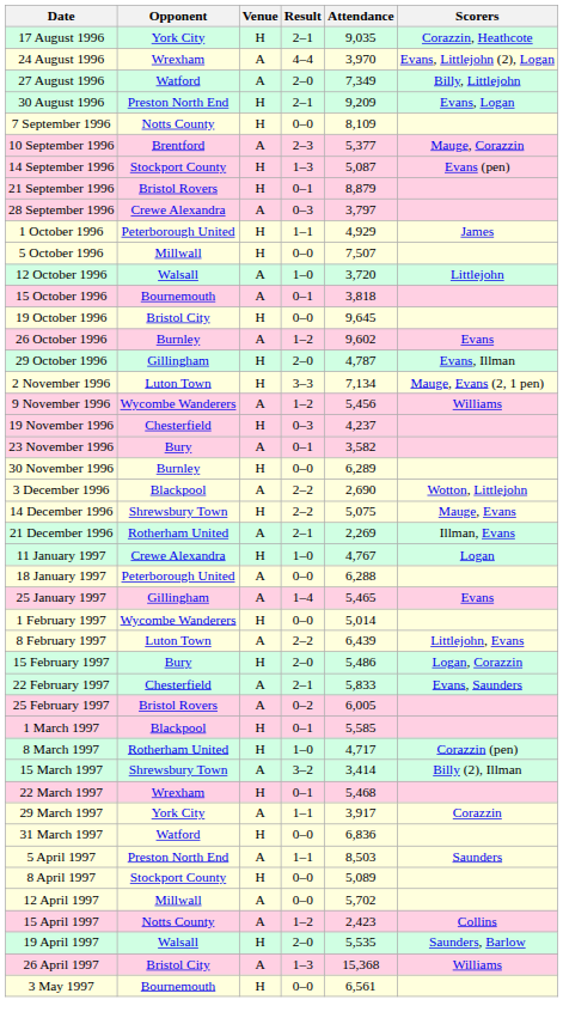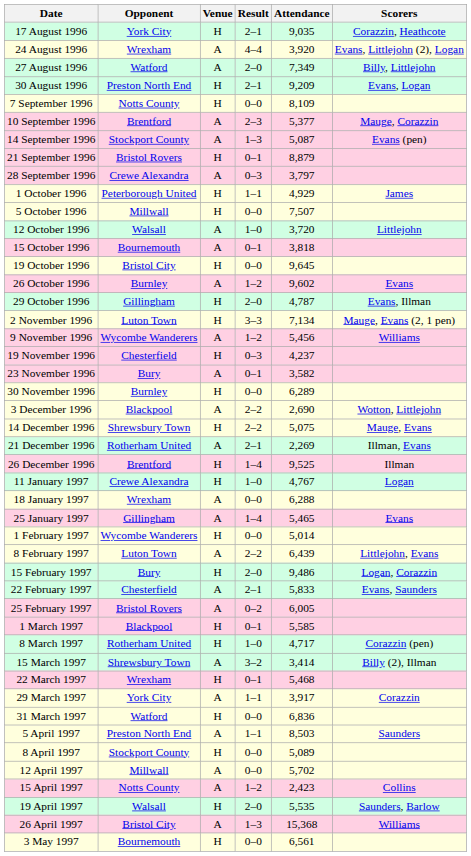24 August 1996 | Attendance: 3,970 -> 3,920
14 September 1996 | Venue: H -> A
+ row: 26 December 1996 | Brentford | H | 1–4 | 9,525 | Illman
18 January 1997 | Opponent: Peterborough United -> Wrexham
15 February 1997 | Attendance: 5,486 -> 9,486
